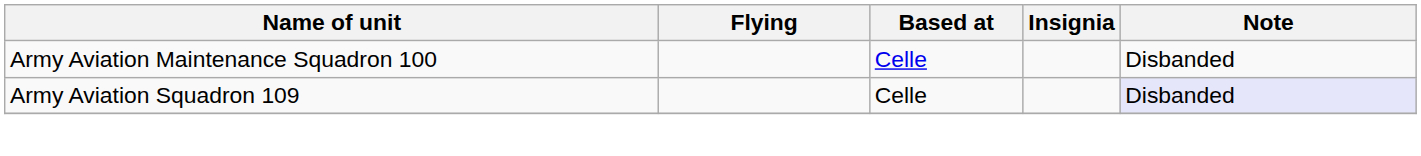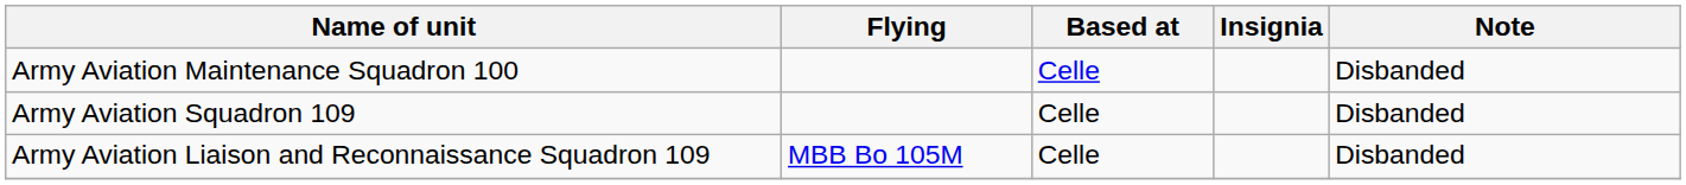Army Aviation Squadron 109 | Note: lavender background -> no background
+ row: Army Aviation Liaison and Reconnaissance Squadron 109 | MBB Bo 105M | Celle | Disbanded
